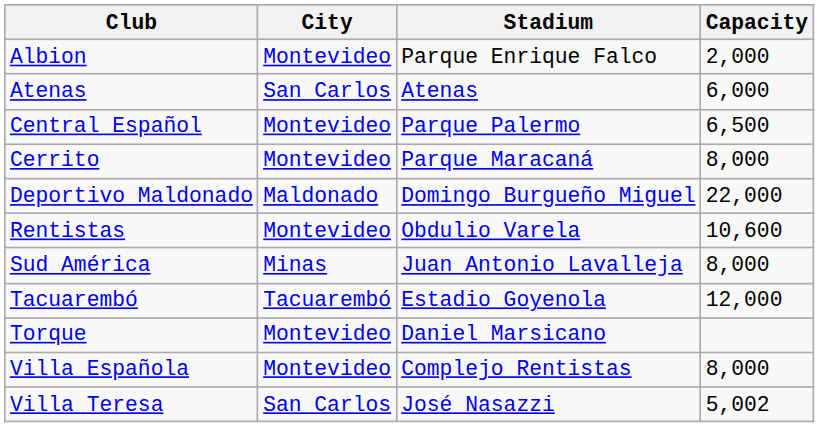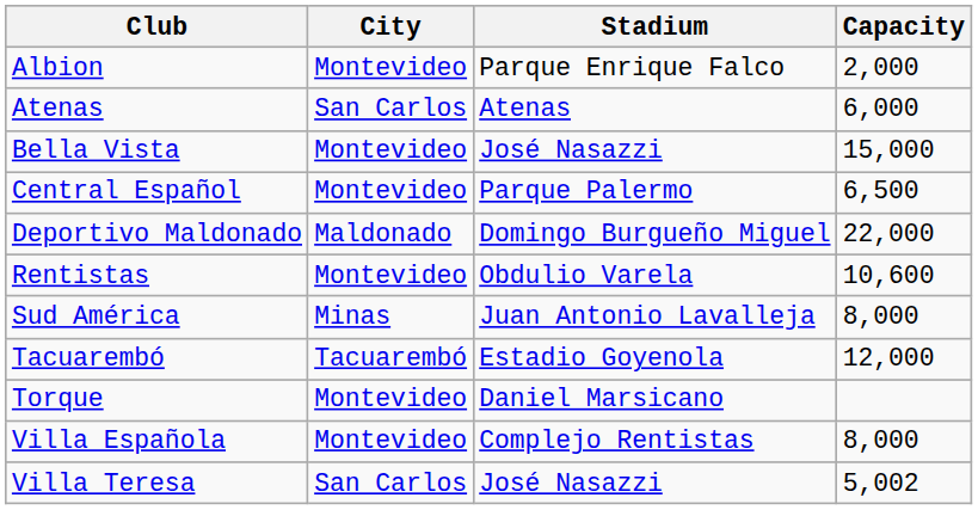+ row: Bella Vista | Montevideo | José Nasazzi | 15,000
- row: Cerrito | Montevideo | Parque Maracaná | 8,000
